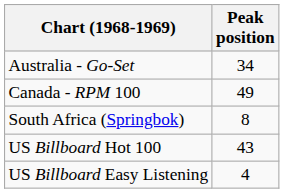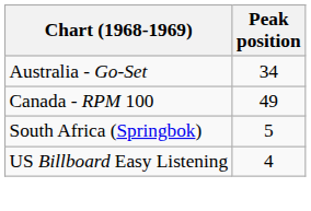South Africa (Springbok) | Peak position: 8 -> 5
- row: US Billboard Hot 100 | 43
